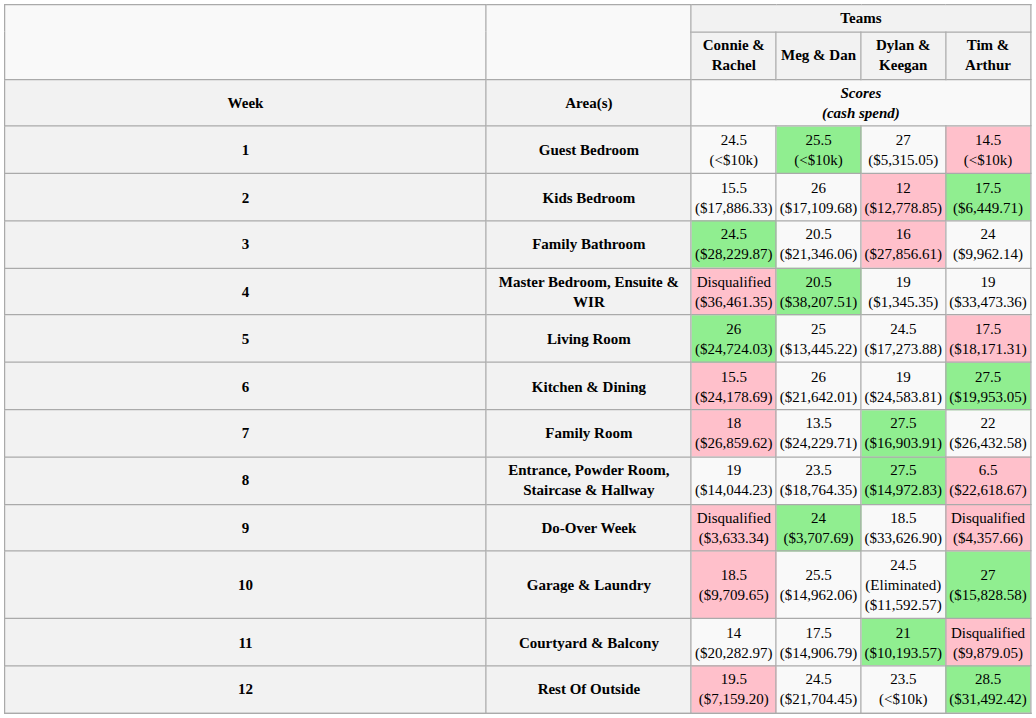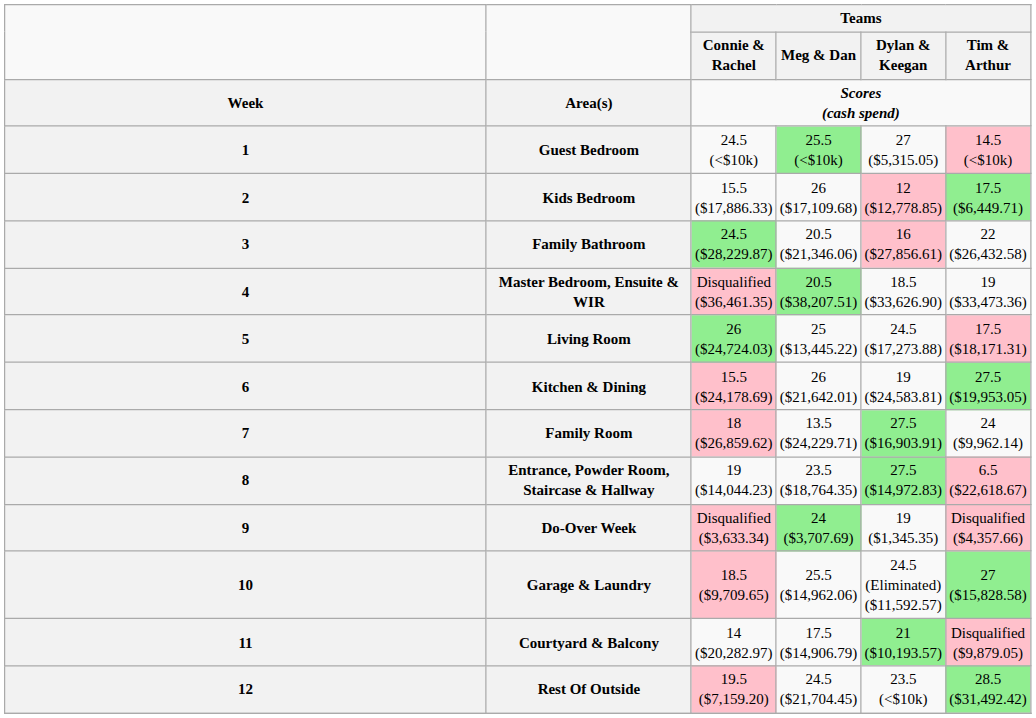Family Bathroom | Teams / Tim & Arthur: 24 ($9,962.14) -> 22 ($26,432.58)
Master Bedroom, Ensuite & WIR | Teams / Dylan & Keegan: 19 ($1,345.35) -> 18.5 ($33,626.90)
Family Room | Teams / Tim & Arthur: 22 ($26,432.58) -> 24 ($9,962.14)
Do-Over Week | Teams / Dylan & Keegan: 18.5 ($33,626.90) -> 19 ($1,345.35)
